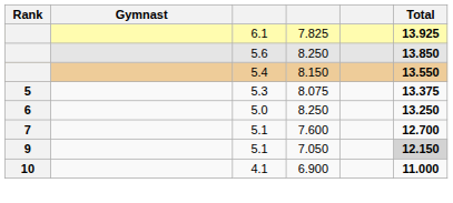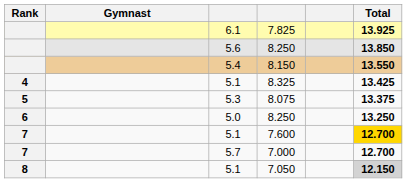+ row: 4 | 5.1 | 8.325 | 13.425
7.600 | Total: no background -> gold background
+ row: 7 | 5.7 | 7.000 | 12.700
7.050 | Rank: 9 -> 8
- row: 10 | 4.1 | 6.900 | 11.000
